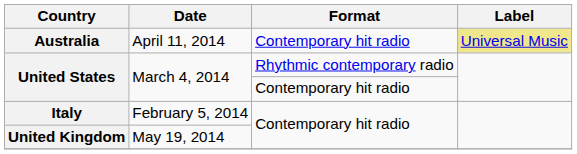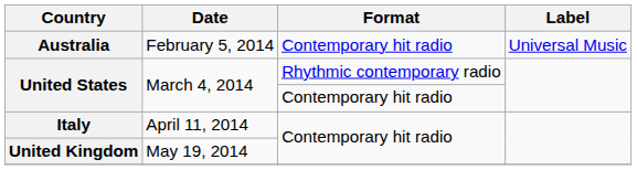Australia | Date: April 11, 2014 -> February 5, 2014
Australia | Label: khaki background -> no background
Italy | Date: February 5, 2014 -> April 11, 2014
